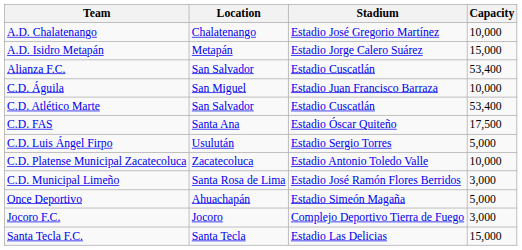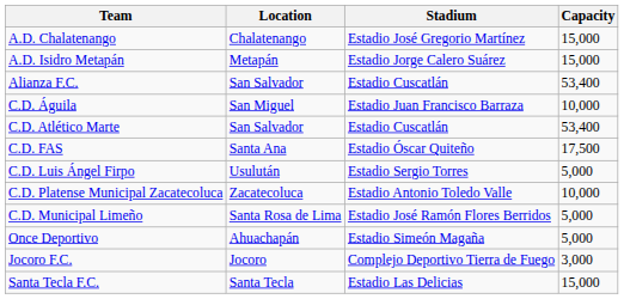A.D. Chalatenango | Capacity: 10,000 -> 15,000
C.D. Municipal Limeño | Capacity: 3,000 -> 5,000
